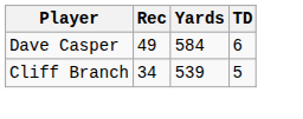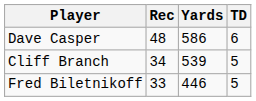Dave Casper | Rec: 49 -> 48
Dave Casper | Yards: 584 -> 586
+ row: Fred Biletnikoff | 33 | 446 | 5
